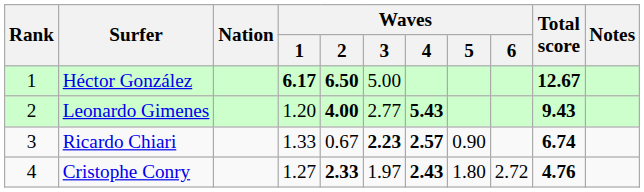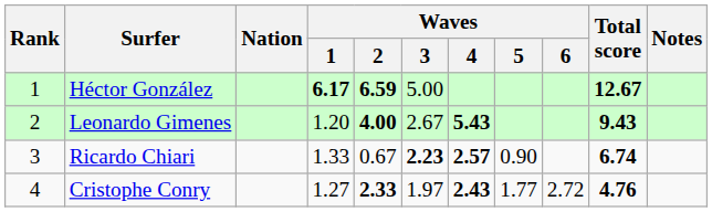Héctor González | Waves / 2: 6.50 -> 6.59
Leonardo Gimenes | Waves / 3: 2.77 -> 2.67
Cristophe Conry | Waves / 5: 1.80 -> 1.77
